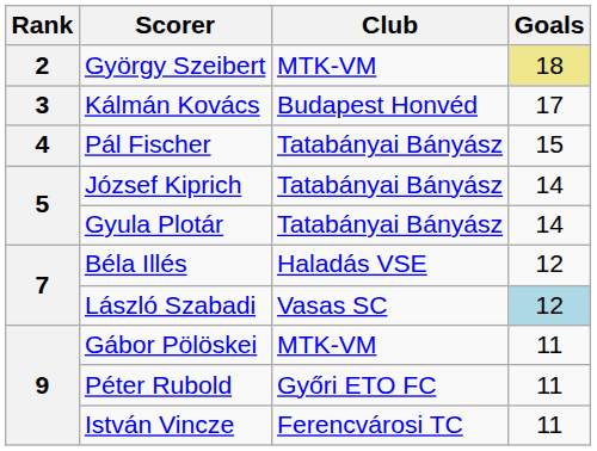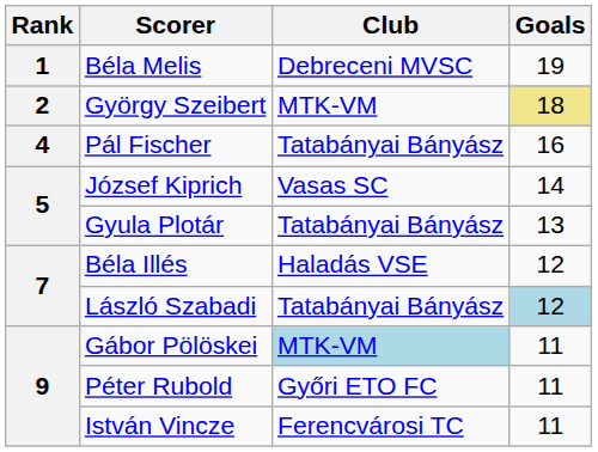+ row: 1 | Béla Melis | Debreceni MVSC | 19
- row: 3 | Kálmán Kovács | Budapest Honvéd | 17
Pál Fischer | Goals: 15 -> 16
József Kiprich | Club: Tatabányai Bányász -> Vasas SC
Gyula Plotár | Goals: 14 -> 13
László Szabadi | Club: Vasas SC -> Tatabányai Bányász
Gábor Pölöskei | Club: no background -> lightblue background
